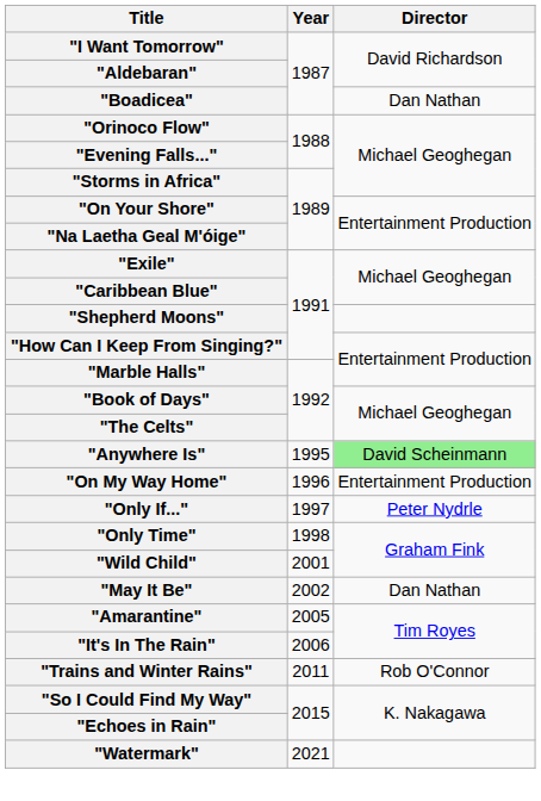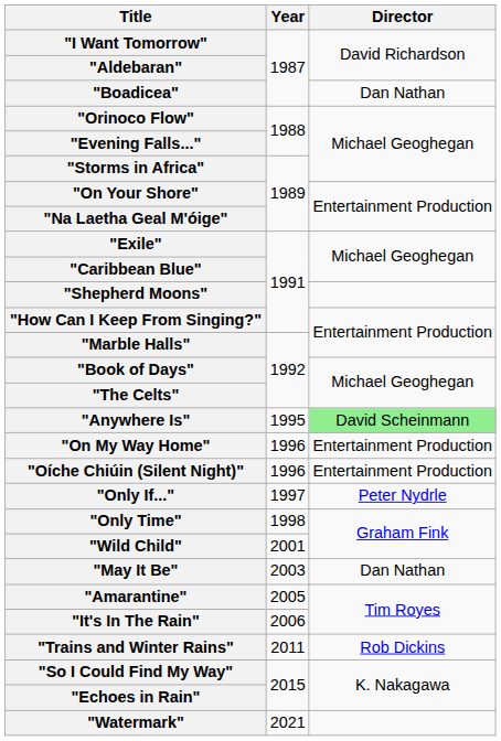+ row: "Oíche Chiúin (Silent Night)" | 1996 | Entertainment Production
"May It Be" | Year: 2002 -> 2003
"Trains and Winter Rains" | Director: Rob O'Connor -> Rob Dickins
